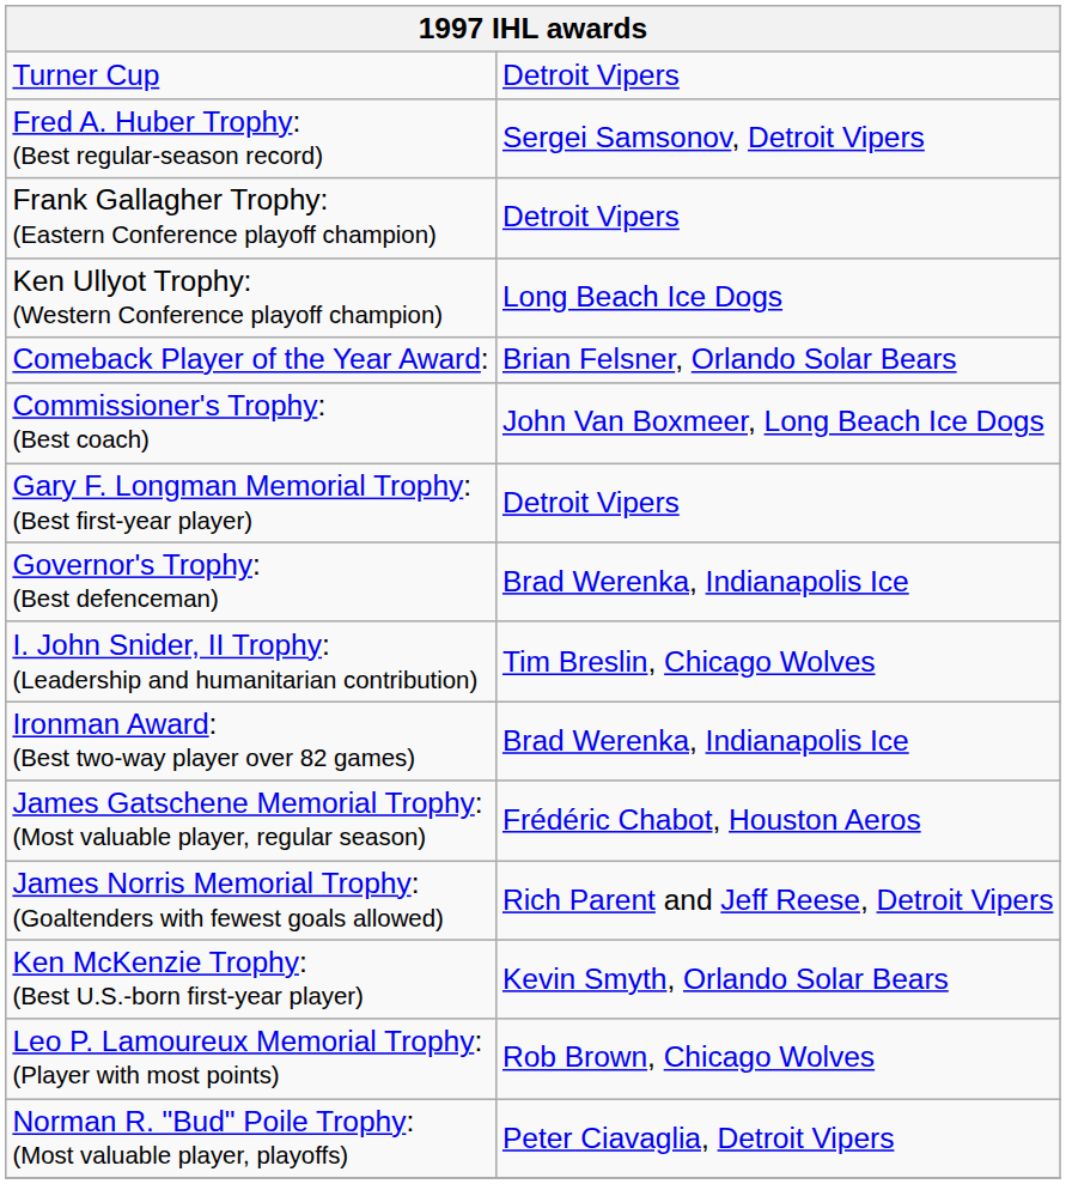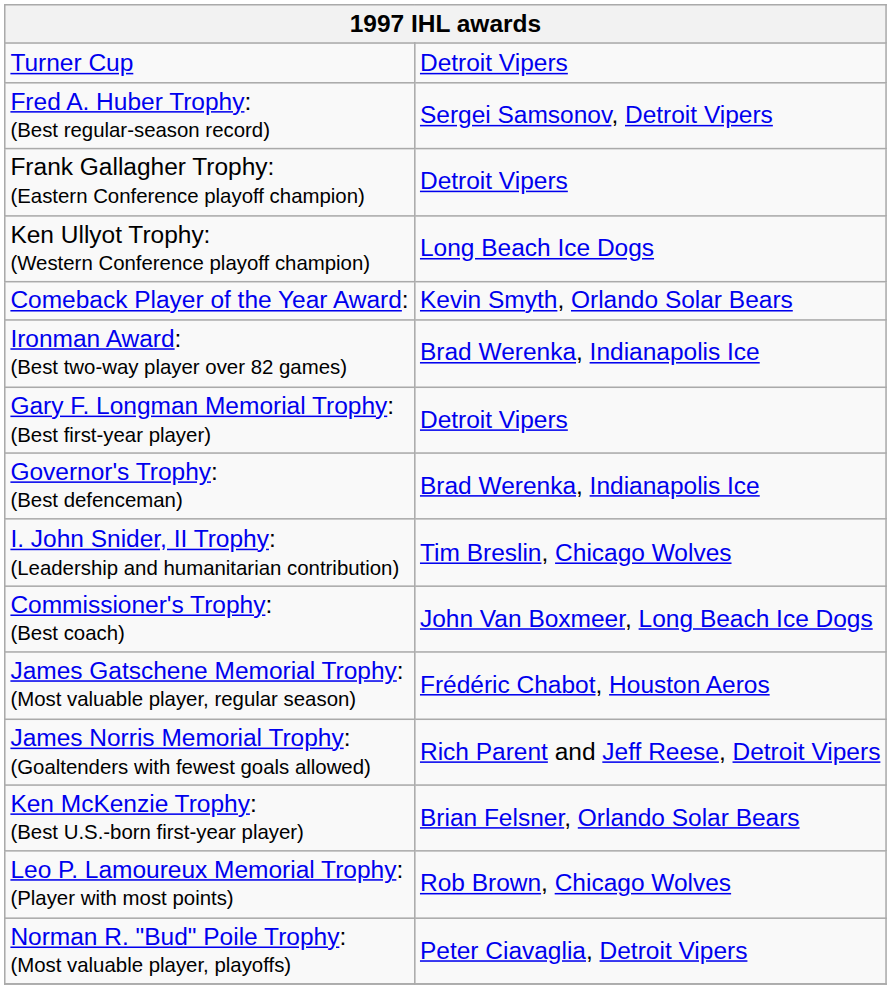Comeback Player of the Year Award: | column 2: Brian Felsner, Orlando Solar Bears -> Kevin Smyth, Orlando Solar Bears
rows swapped: Commissioner's Trophy: (Best coach) <-> Ironman Award: (Best two-way player over 82 games)
Ken McKenzie Trophy: (Best U.S.-born first-year player) | column 2: Kevin Smyth, Orlando Solar Bears -> Brian Felsner, Orlando Solar Bears
